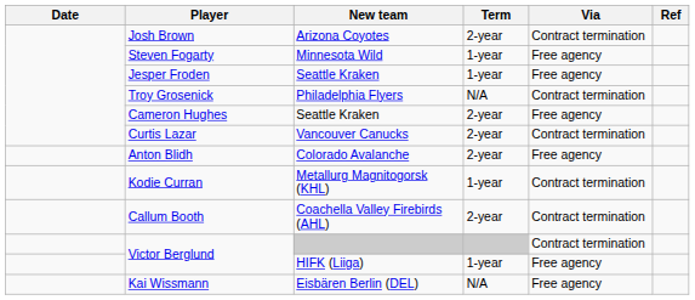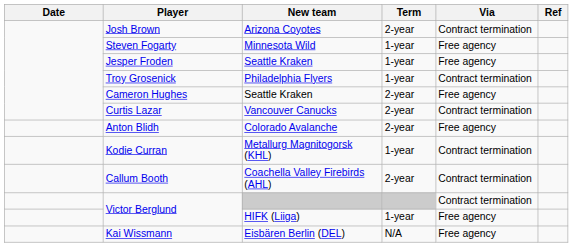Troy Grosenick | Term: N/A -> 1-year
